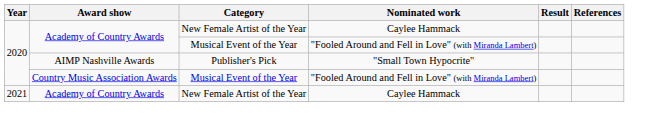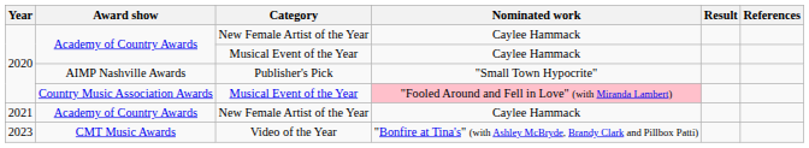Academy of Country Awards / Musical Event of the Year | Nominated work: "Fooled Around and Fell in Love" (with Miranda Lambert) -> Caylee Hammack
Country Music Association Awards | Nominated work: no background -> pink background
+ row: 2023 | CMT Music Awards | Video of the Year | "Bonfire at Tina's" (with Ashley McBryde, Brandy Clark and Pillbox Patti)
